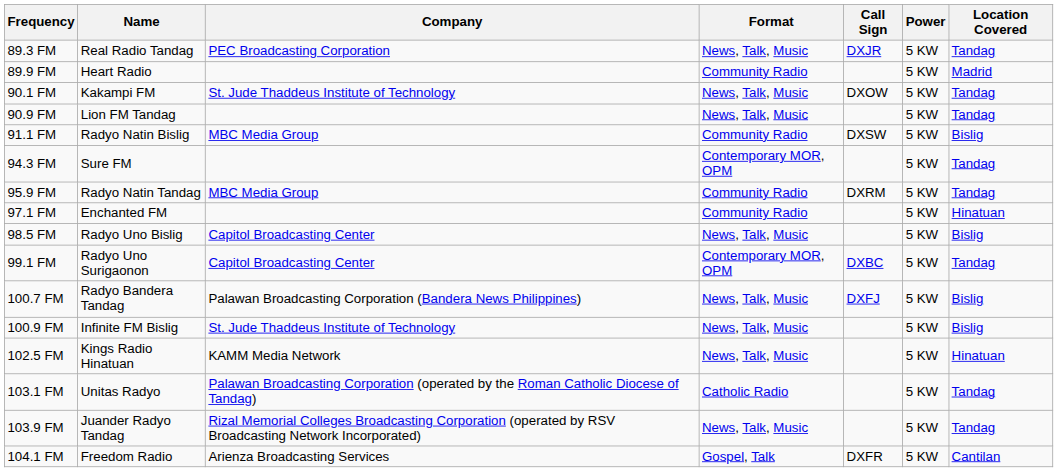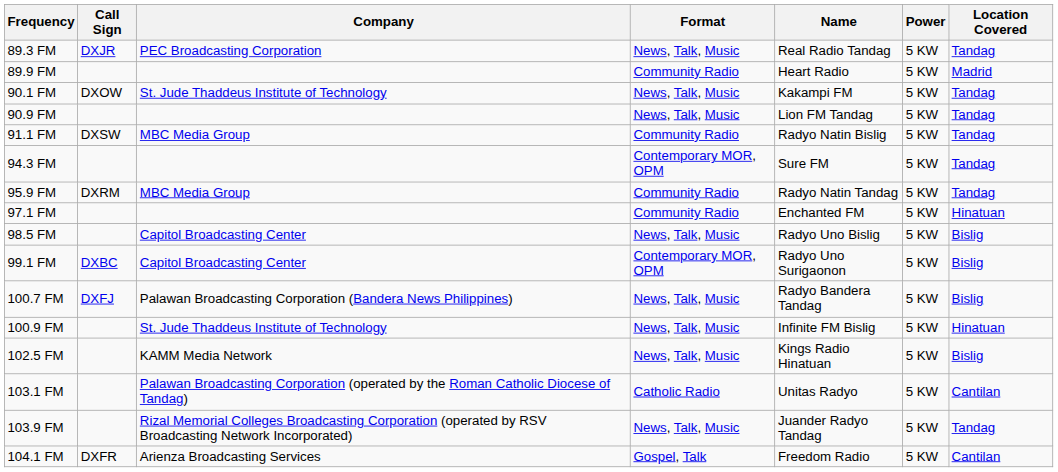columns swapped: Name <-> Call Sign
91.1 FM | Location Covered: Bislig -> Tandag
99.1 FM | Location Covered: Tandag -> Bislig
100.9 FM | Location Covered: Bislig -> Hinatuan
102.5 FM | Location Covered: Hinatuan -> Bislig
103.1 FM | Location Covered: Tandag -> Cantilan
